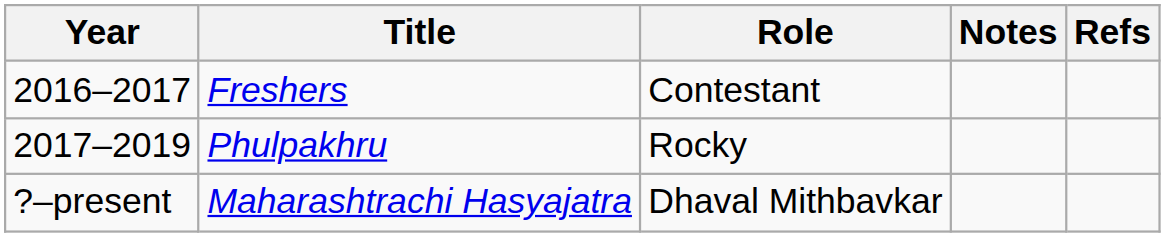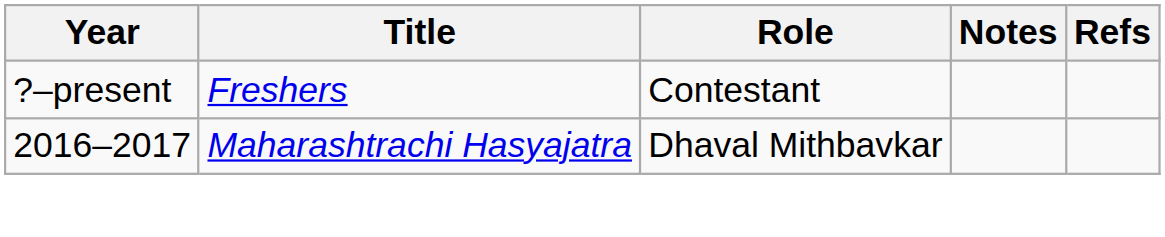Freshers | Year: 2016–2017 -> ?–present
- row: 2017–2019 | Phulpakhru | Rocky
Maharashtrachi Hasyajatra | Year: ?–present -> 2016–2017
